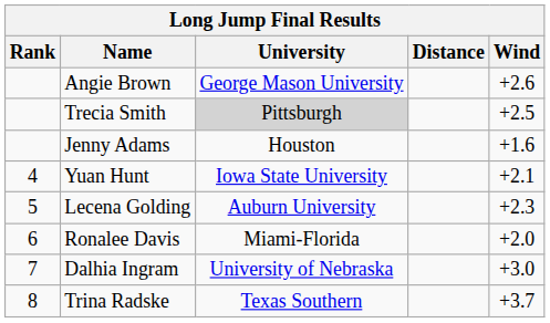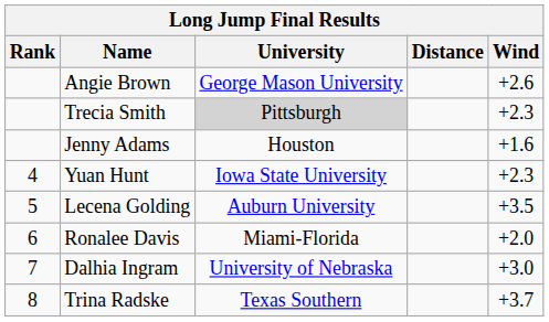Trecia Smith | Wind: +2.5 -> +2.3
Yuan Hunt | Wind: +2.1 -> +2.3
Lecena Golding | Wind: +2.3 -> +3.5
